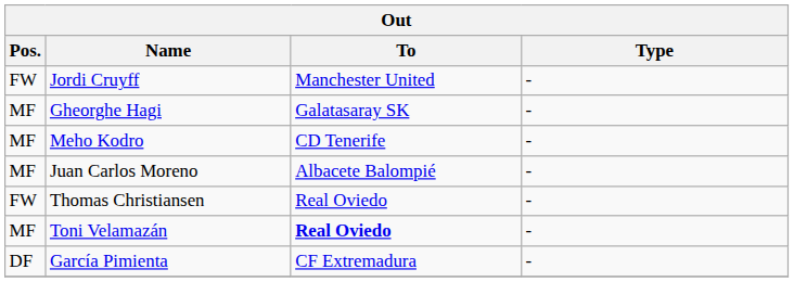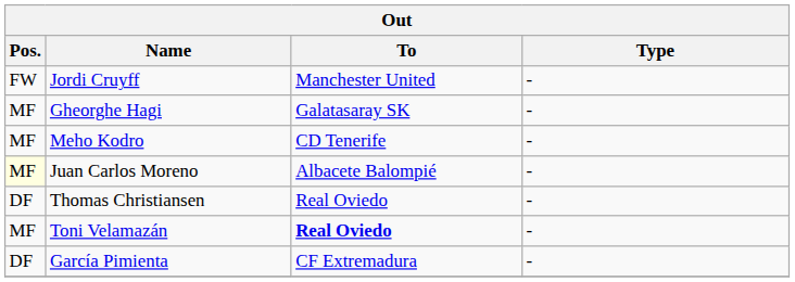Juan Carlos Moreno | Pos.: no background -> lightyellow background
Thomas Christiansen | Pos.: FW -> DF
